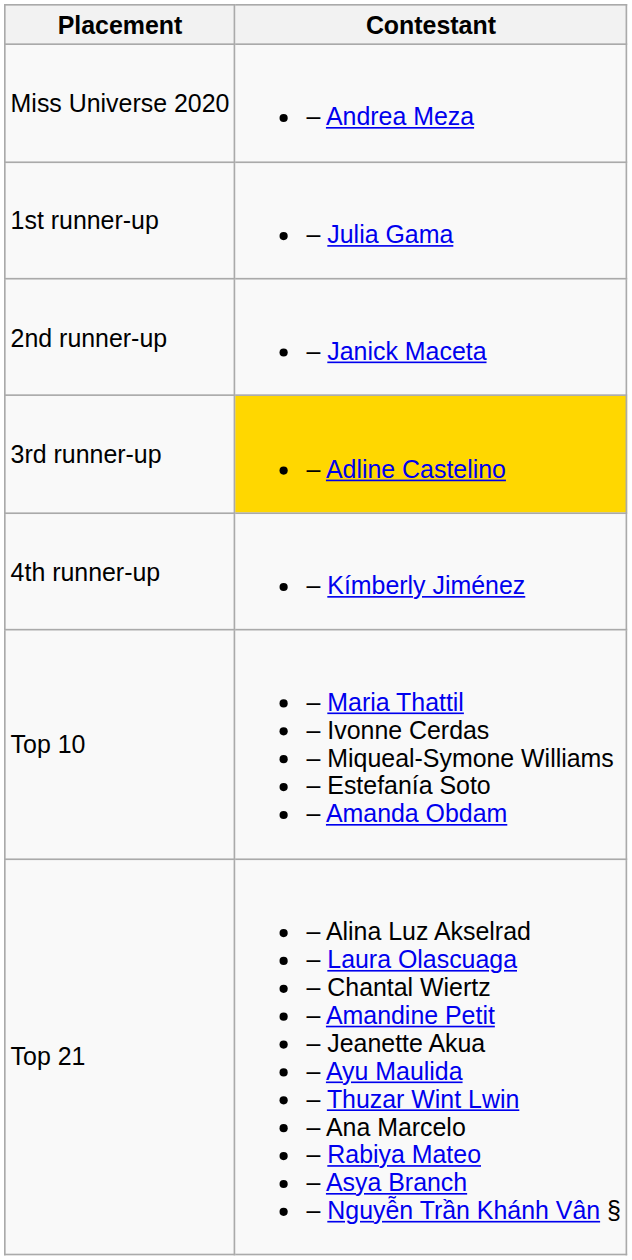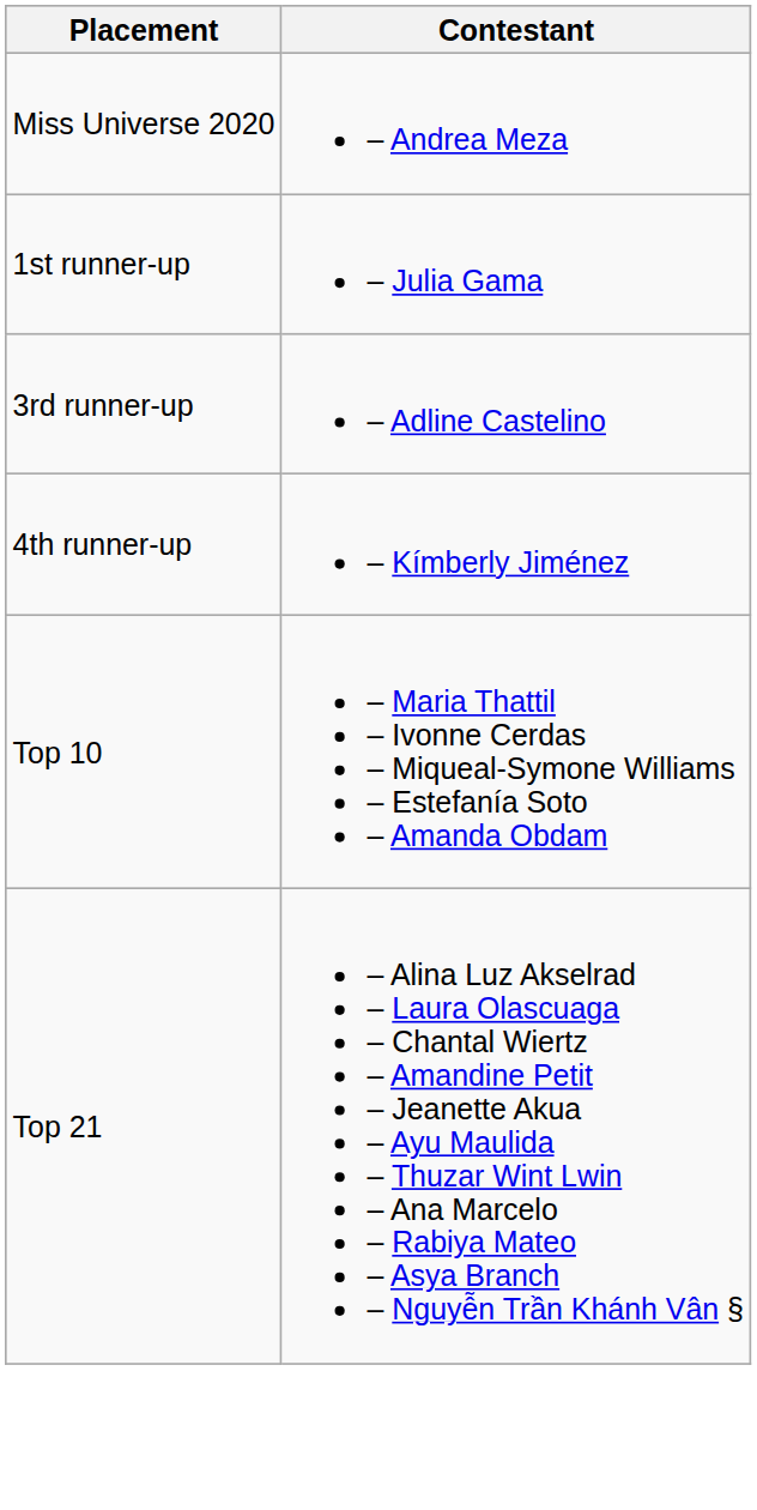- row: 2nd runner-up | – Janick Maceta
3rd runner-up | Contestant: gold background -> no background
